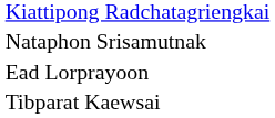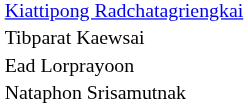rows swapped: Nataphon Srisamutnak <-> Tibparat Kaewsai
